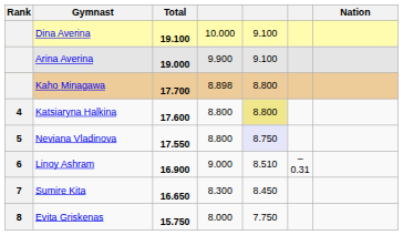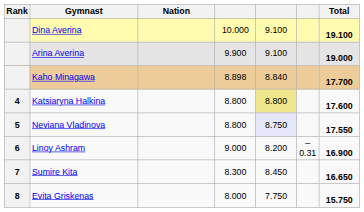columns swapped: Nation <-> Total
Kaho Minagawa | column 5: 8.800 -> 8.840
Linoy Ashram | column 5: 8.510 -> 8.200
